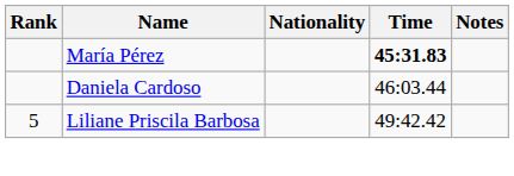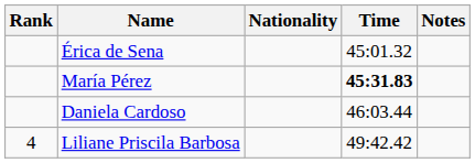+ row: Érica de Sena | 45:01.32
Liliane Priscila Barbosa | Rank: 5 -> 4
